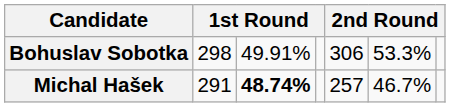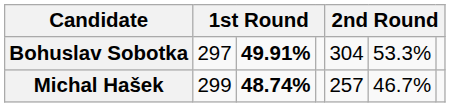Bohuslav Sobotka | column 2: 298 -> 297
Bohuslav Sobotka | column 3: normal -> bold
Bohuslav Sobotka | column 5: 306 -> 304
Michal Hašek | column 2: 291 -> 299
